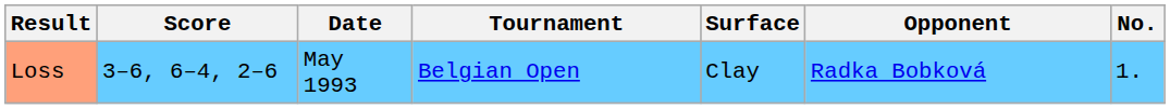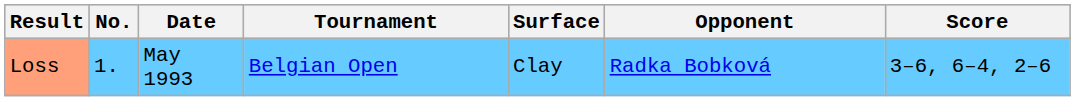columns swapped: No. <-> Score
